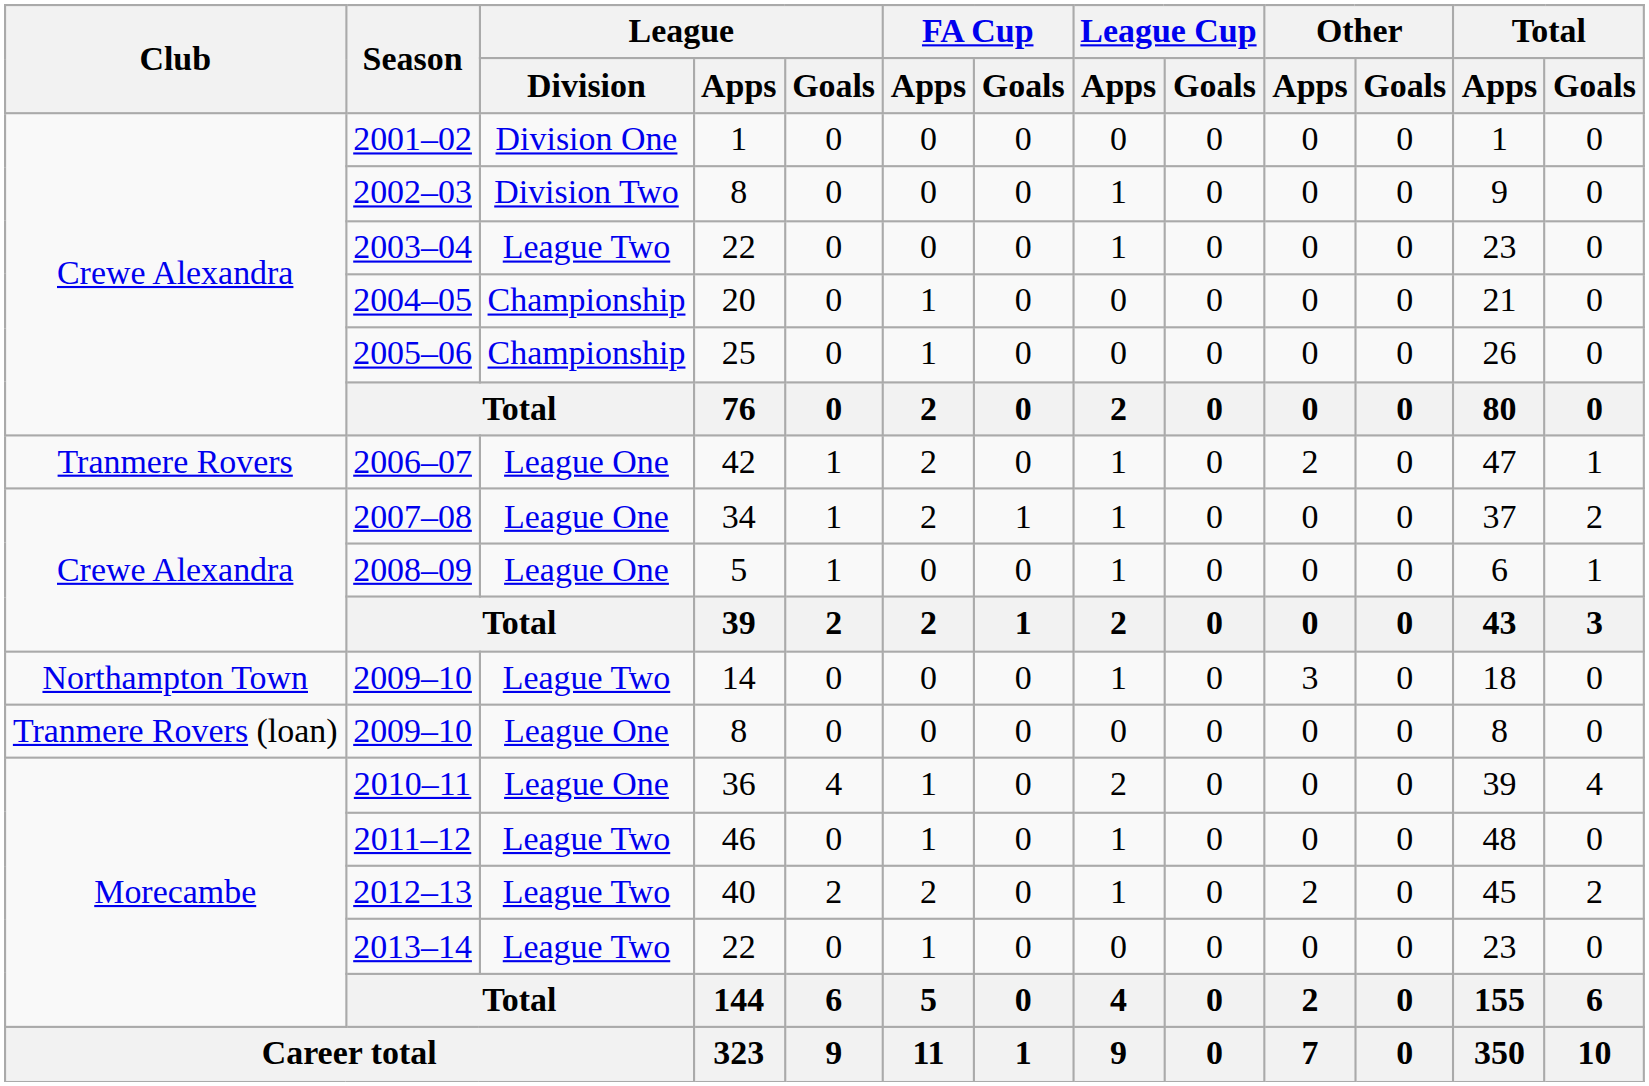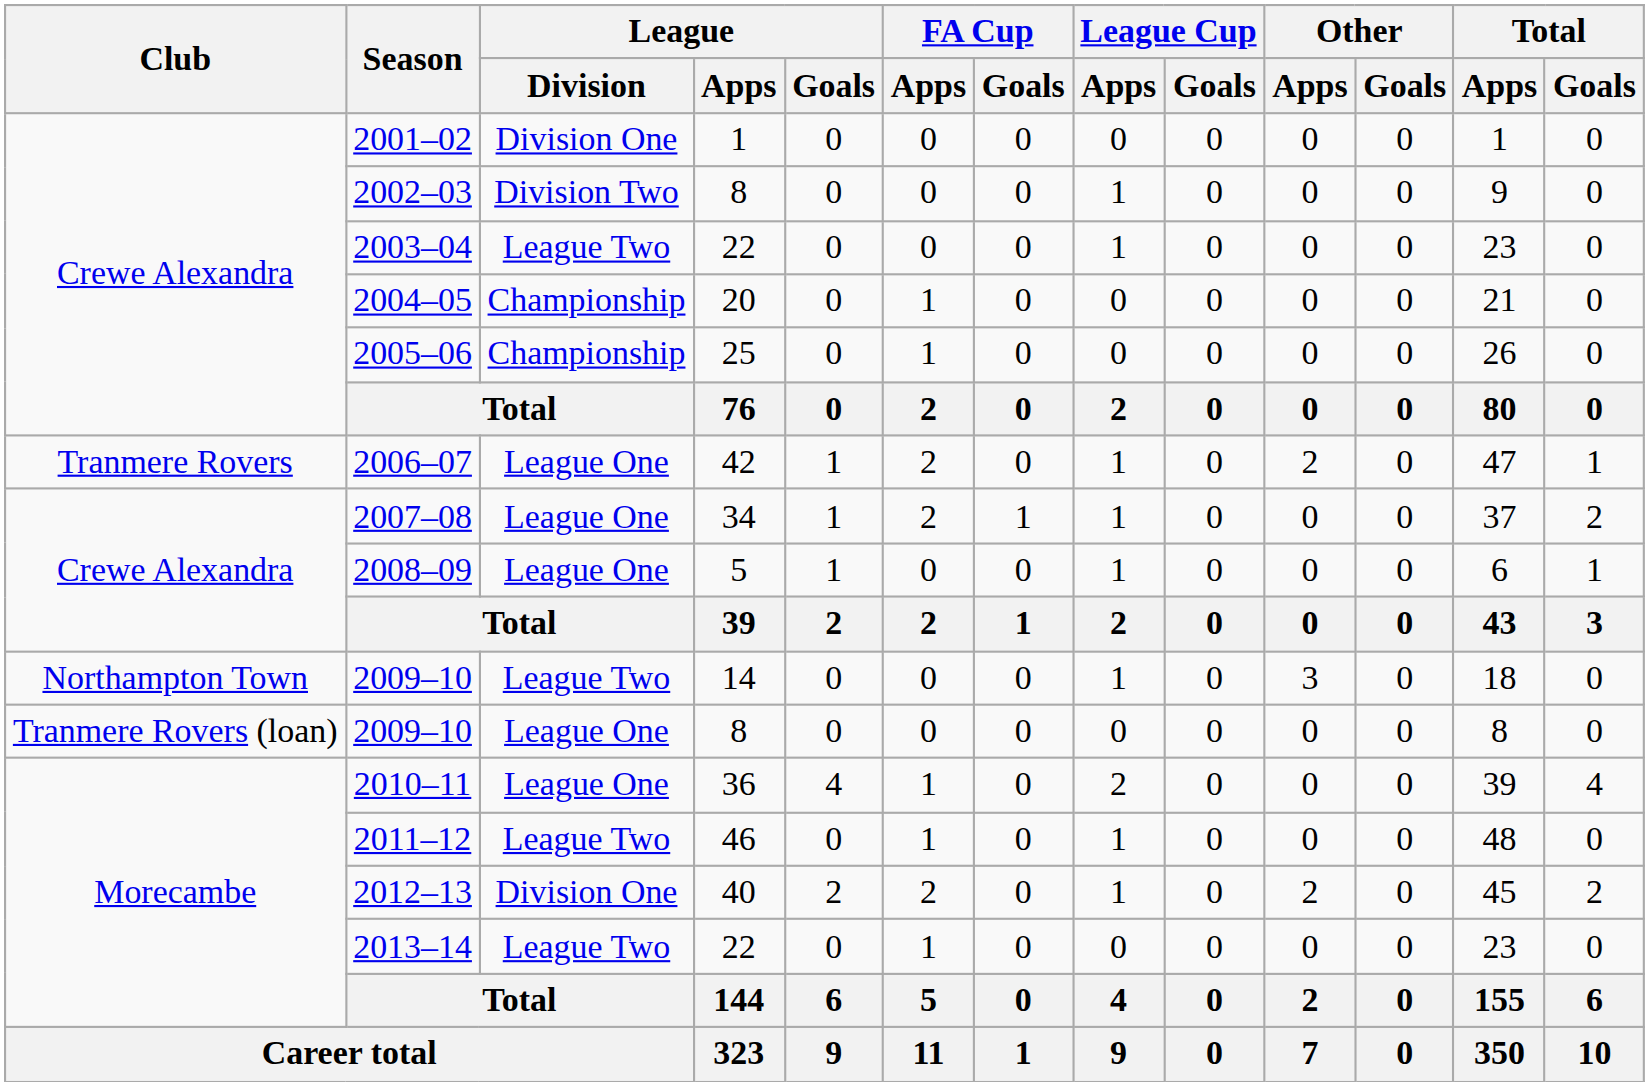2012–13 | League / Division: League Two -> Division One
